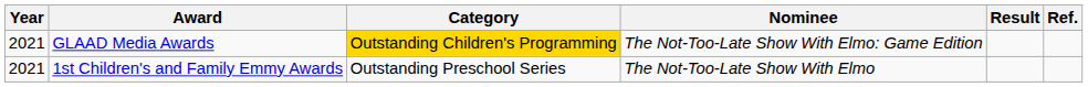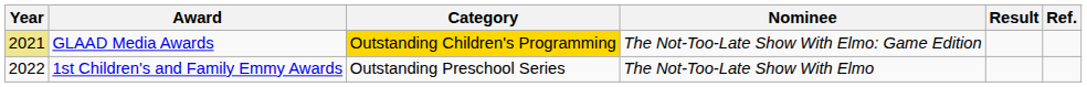GLAAD Media Awards | Year: no background -> khaki background
1st Children's and Family Emmy Awards | Year: 2021 -> 2022
